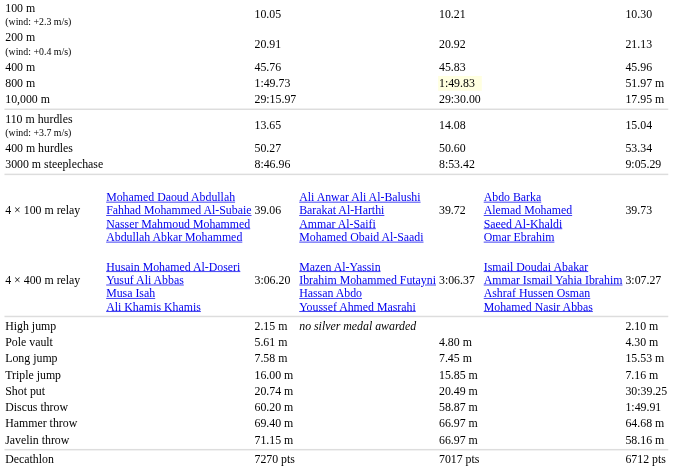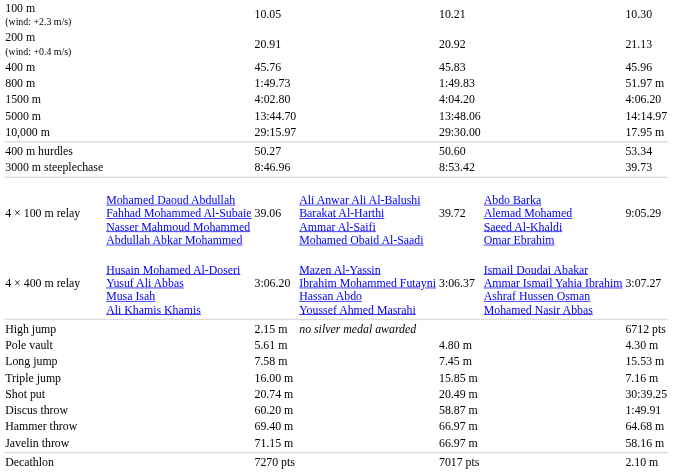800 m | column 5: lightyellow background -> no background
+ row: 1500 m | 4:02.80 | 4:04.20 | 4:06.20
+ row: 5000 m | 13:44.70 | 13:48.06 | 14:14.97
- row: 110 m hurdles (wind: +3.7 m/s) | 13.65 | 14.08 | 15.04
3000 m steeplechase | column 7: 9:05.29 -> 39.73
4 × 100 m relay | column 7: 39.73 -> 9:05.29
High jump | column 7: 2.10 m -> 6712 pts
Decathlon | column 7: 6712 pts -> 2.10 m
